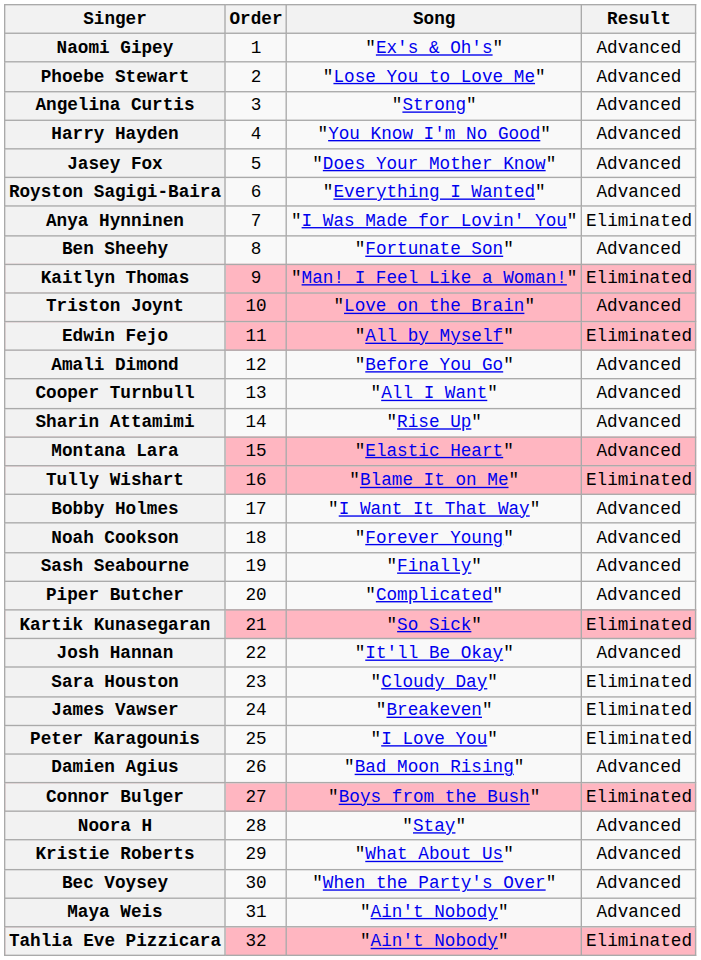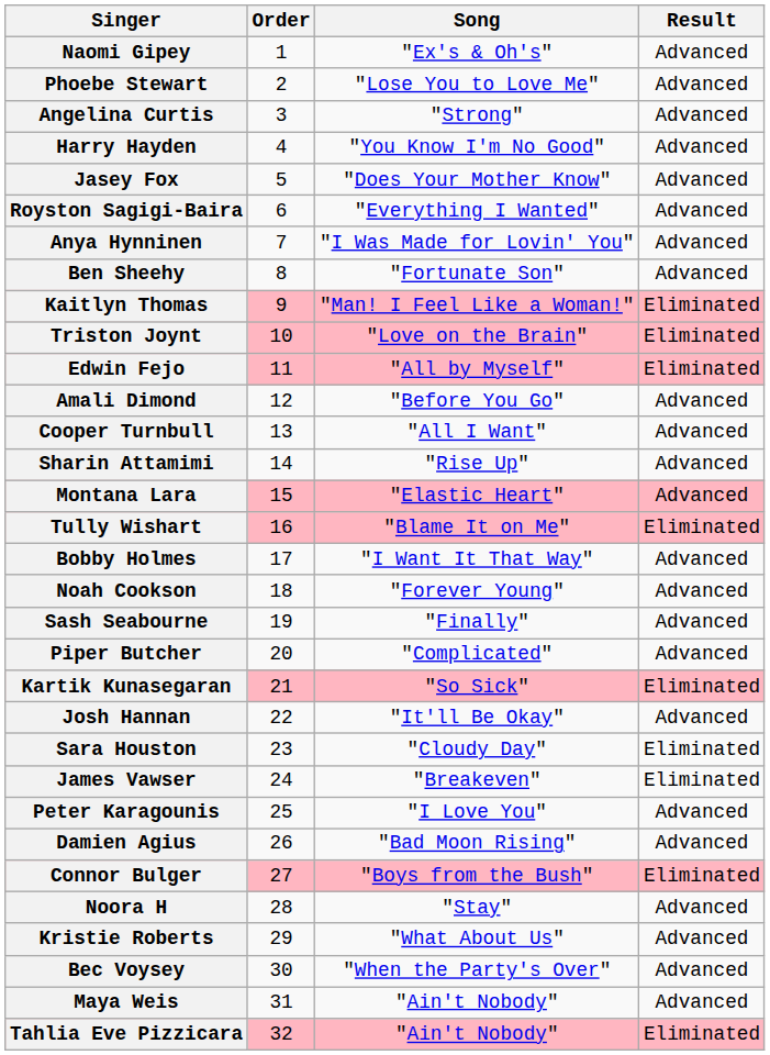Anya Hynninen | Result: Eliminated -> Advanced
Triston Joynt | Result: Advanced -> Eliminated
Peter Karagounis | Result: Eliminated -> Advanced
